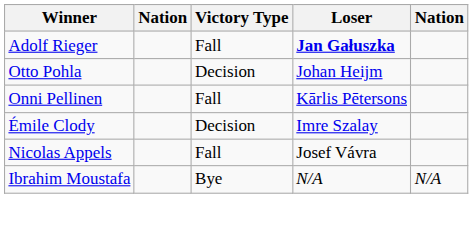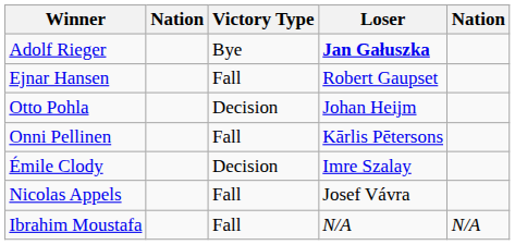Adolf Rieger | Victory Type: Fall -> Bye
+ row: Ejnar Hansen | Fall | Robert Gaupset
Ibrahim Moustafa | Victory Type: Bye -> Fall
